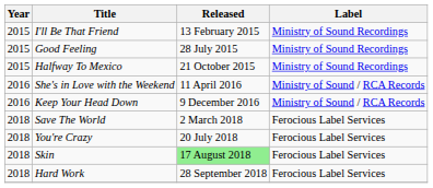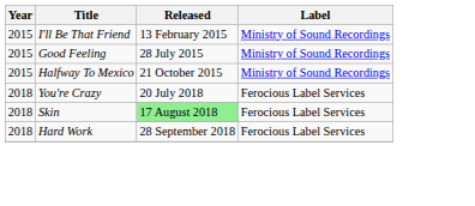- row: 2016 | She's in Love with the Weekend | 11 April 2016 | Ministry of Sound / RCA Records
- row: 2016 | Keep Your Head Down | 9 December 2016 | Ministry of Sound / RCA Records
- row: 2018 | Save The World | 2 March 2018 | Ferocious Label Services
